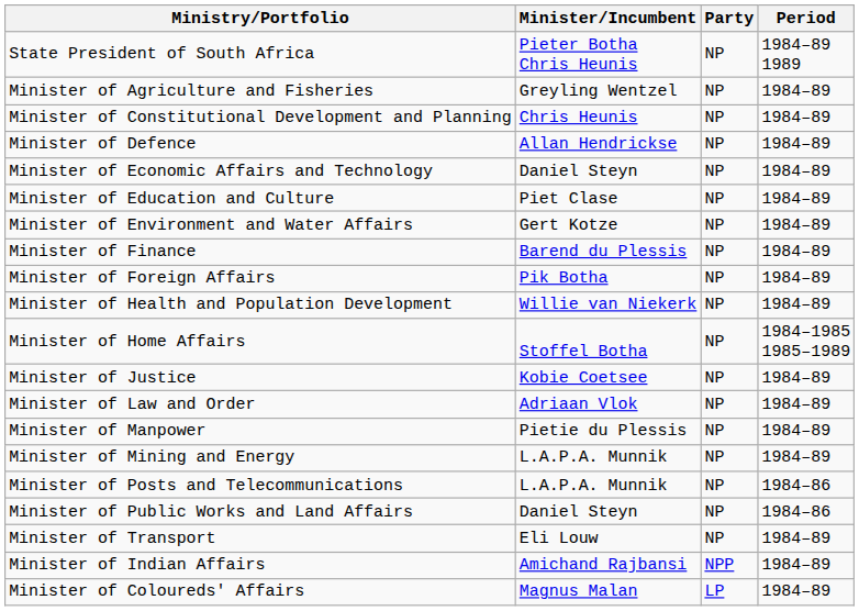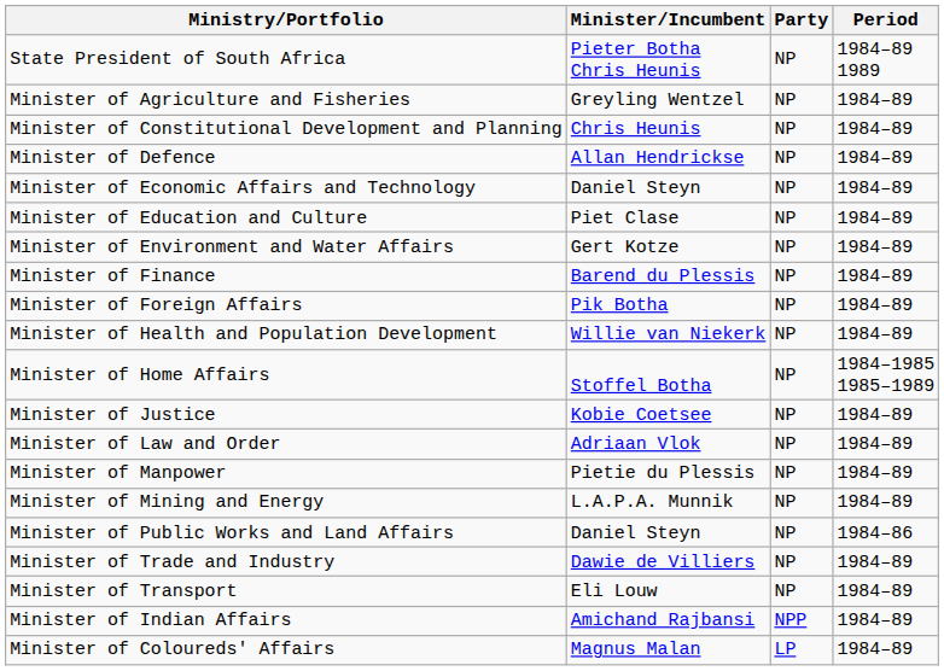- row: Minister of Posts and Telecommunications | L.A.P.A. Munnik | NP | 1984–86
+ row: Minister of Trade and Industry | Dawie de Villiers | NP | 1984–89
